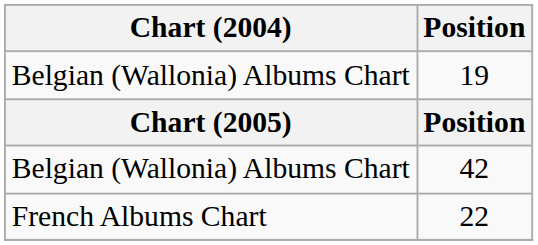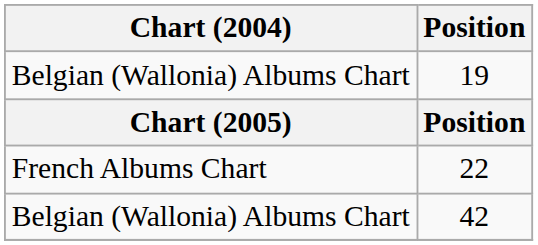rows swapped: 42 <-> 22
